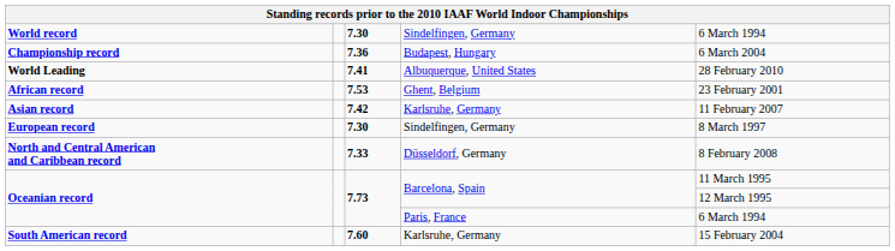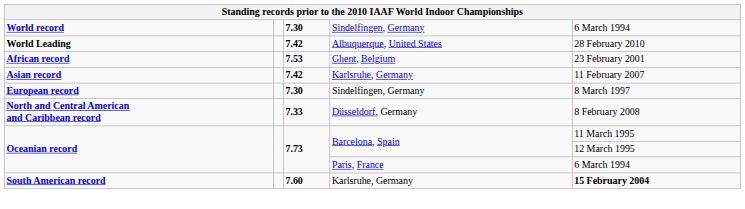- row: Championship record | 7.36 | Budapest, Hungary | 6 March 2004
World Leading | column 3: 7.41 -> 7.42
South American record | column 5: normal -> bold
